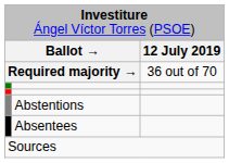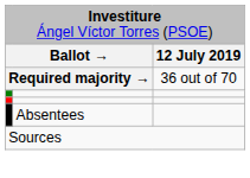- row: Abstentions
